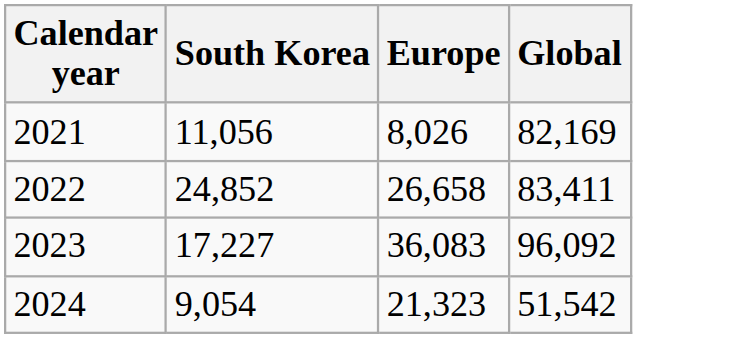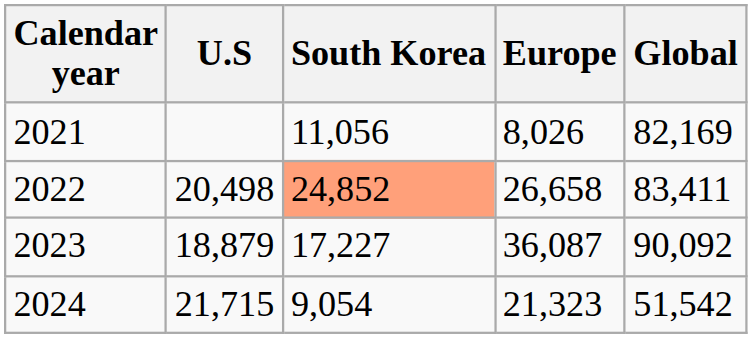+ column: U.S | 20,498 | 18,879 | 21,715
2022 | South Korea: no background -> lightsalmon background
2023 | Europe: 36,083 -> 36,087
2023 | Global: 96,092 -> 90,092
